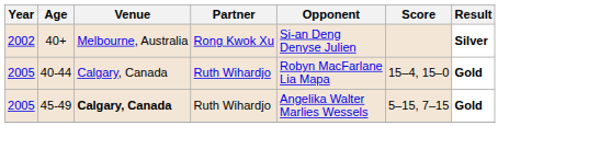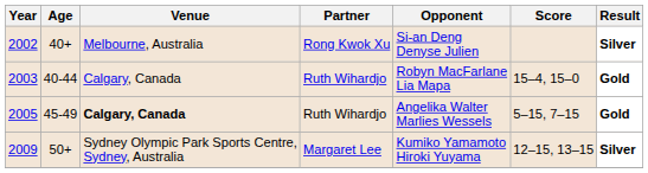40-44 | Year: 2005 -> 2003
+ row: 2009 | 50+ | Sydney Olympic Park Sports Centre, Sydney, Australia | Margaret Lee | Kumiko Yamamoto Hiroki Yuyama | 12–15, 13–15 | Silver
